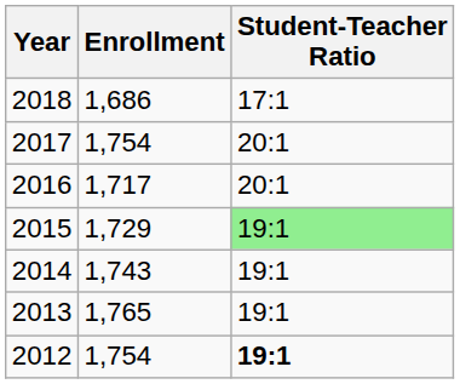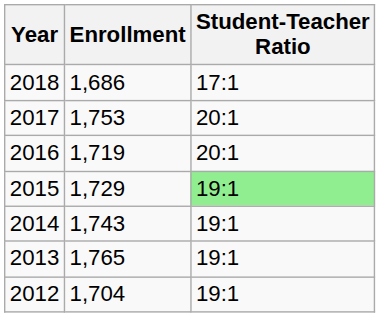2017 | Enrollment: 1,754 -> 1,753
2016 | Enrollment: 1,717 -> 1,719
2012 | Enrollment: 1,754 -> 1,704
2012 | Student-Teacher Ratio: bold -> normal
